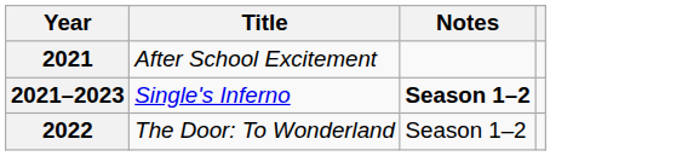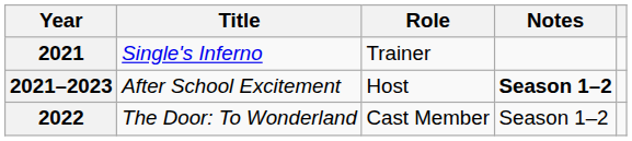+ column: Role | Trainer | Host | Cast Member
2021 | Title: After School Excitement -> Single's Inferno
2021–2023 | Title: Single's Inferno -> After School Excitement
